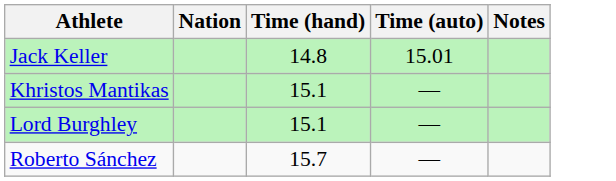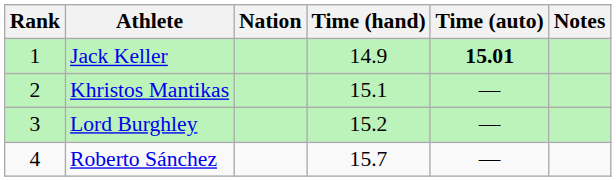+ column: Rank | 1 | 2 | 3 | 4
Jack Keller | Time (hand): 14.8 -> 14.9
Jack Keller | Time (auto): normal -> bold
Lord Burghley | Time (hand): 15.1 -> 15.2
